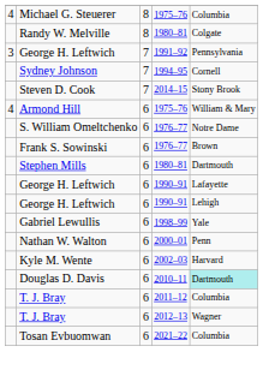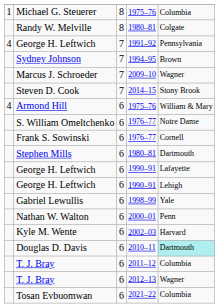Michael G. Steuerer | column 1: 4 -> 1
George H. Leftwich / 1991–92 | column 1: 3 -> 4
Sydney Johnson | column 5: Cornell -> Brown
+ row: Marcus J. Schroeder | 7 | 2009–10 | Wagner
Frank S. Sowinski | column 5: Brown -> Cornell
